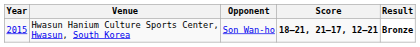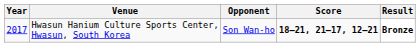Hwasun Hanium Culture Sports Center, Hwasun, South Korea | Year: 2015 -> 2017
